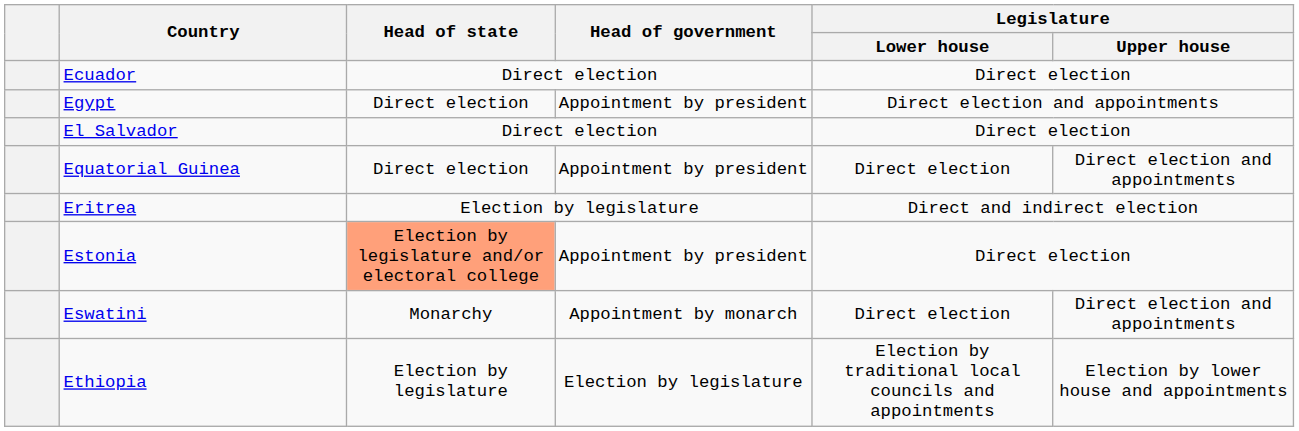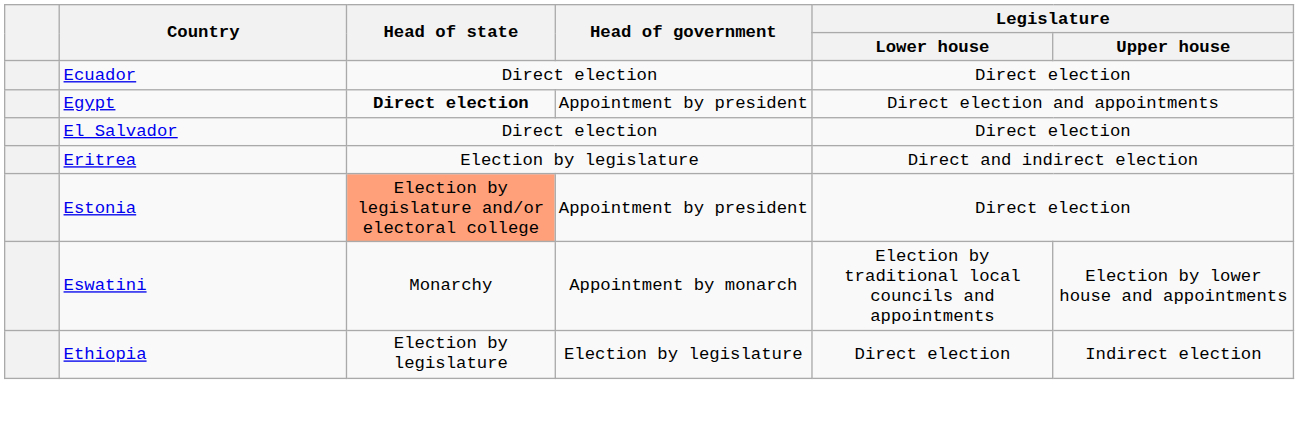Egypt | Head of state: normal -> bold
- row: Equatorial Guinea | Direct election | Appointment by president | Direct election | Direct election and appointments
Eswatini | Legislature / Lower house: Direct election -> Election by traditional local councils and appointments
Eswatini | Legislature / Upper house: Direct election and appointments -> Election by lower house and appointments
Ethiopia | Legislature / Lower house: Election by traditional local councils and appointments -> Direct election
Ethiopia | Legislature / Upper house: Election by lower house and appointments -> Indirect election
